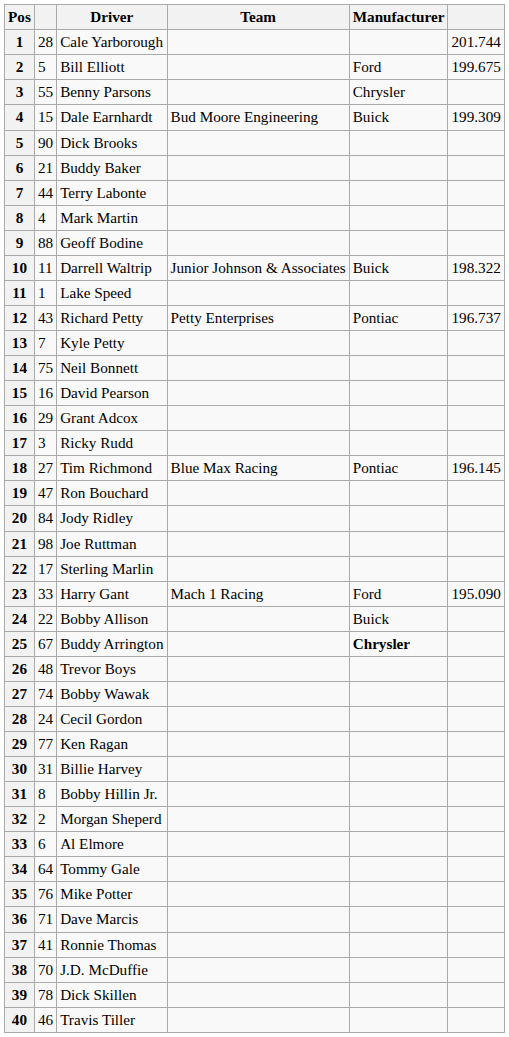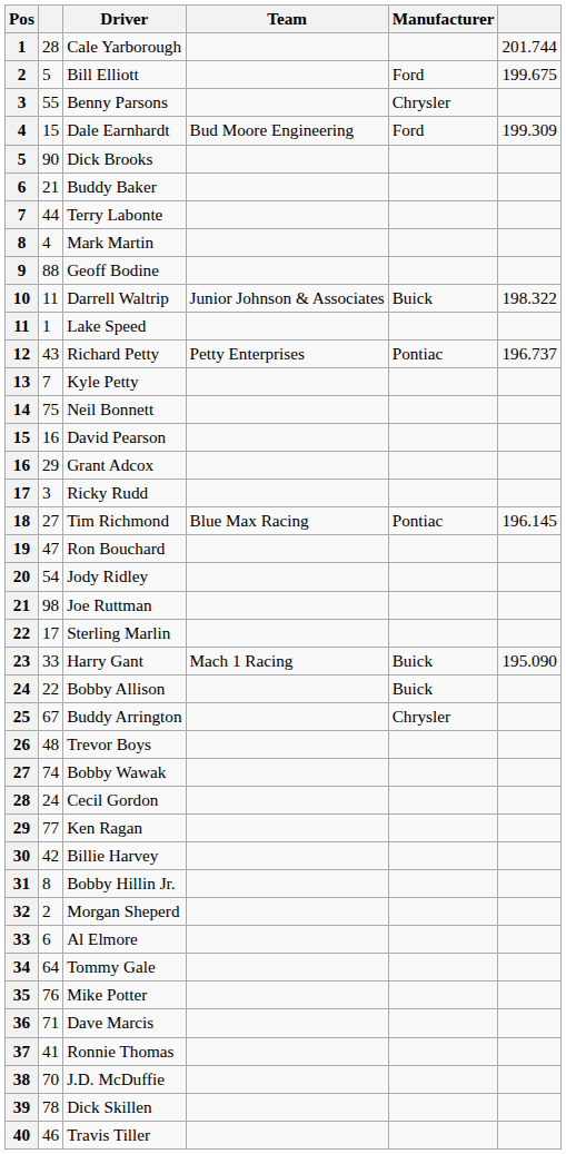Dale Earnhardt | Manufacturer: Buick -> Ford
Jody Ridley | column 2: 84 -> 54
Harry Gant | Manufacturer: Ford -> Buick
Buddy Arrington | Manufacturer: bold -> normal
Billie Harvey | column 2: 31 -> 42
